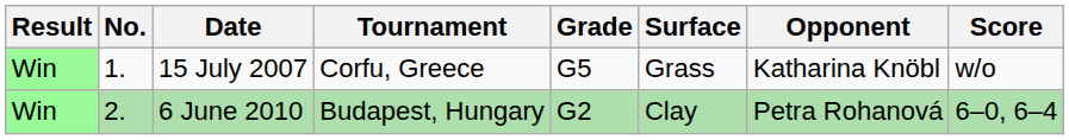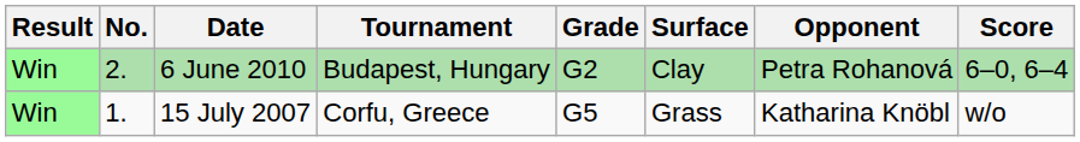rows swapped: 15 July 2007 <-> 6 June 2010
